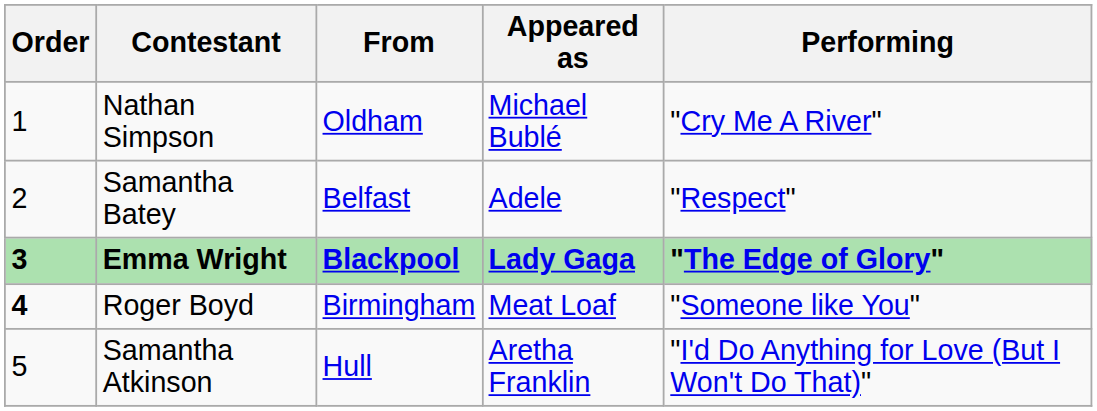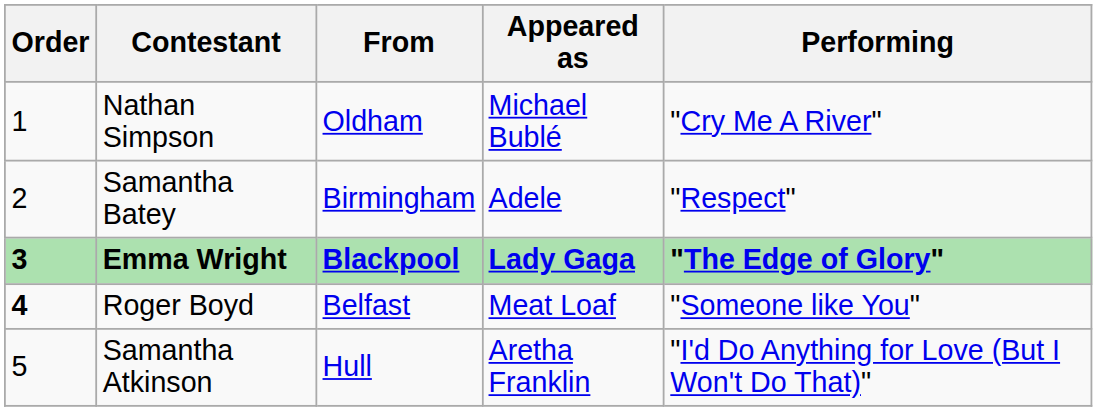Samantha Batey | From: Belfast -> Birmingham
Roger Boyd | From: Birmingham -> Belfast
